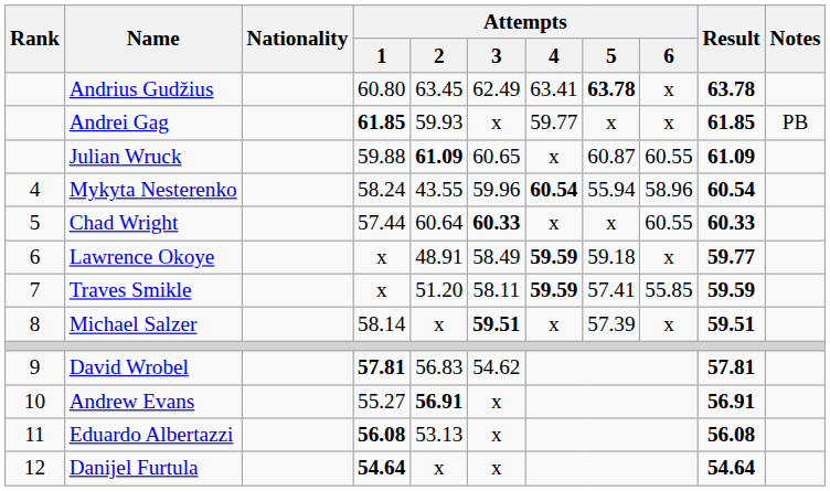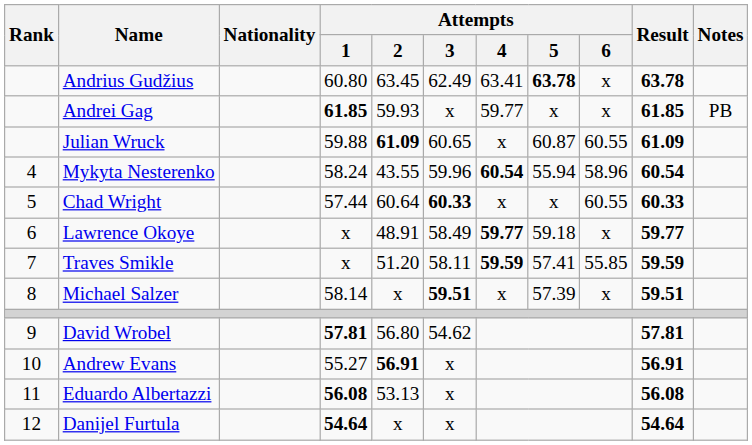Lawrence Okoye | Attempts / 4: 59.59 -> 59.77
David Wrobel | Attempts / 2: 56.83 -> 56.80
